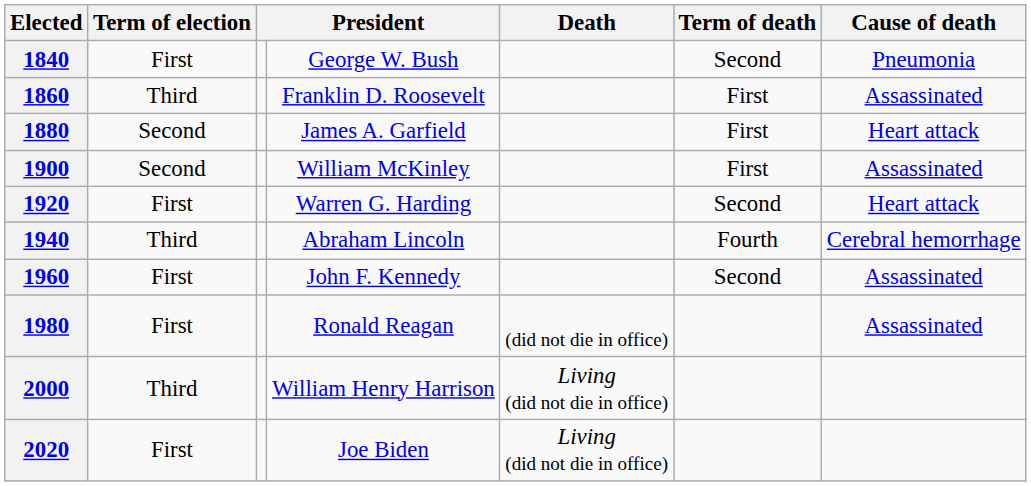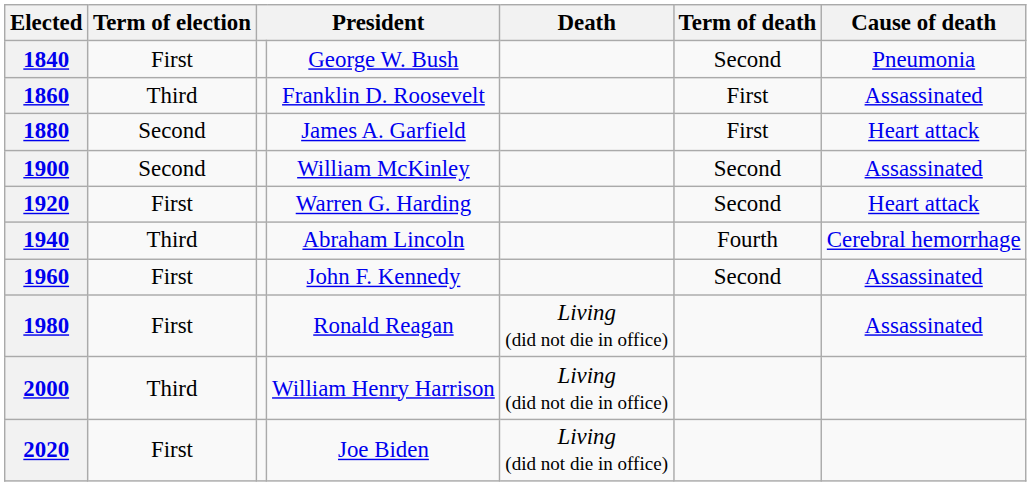1900 | Term of death: First -> Second
1980 | Death: (did not die in office) -> Living (did not die in office)
